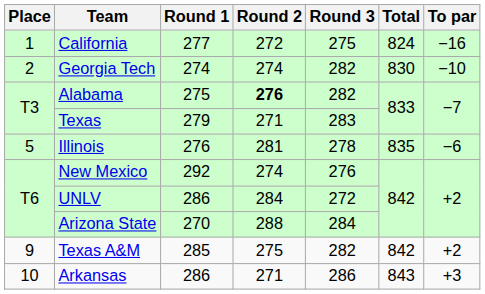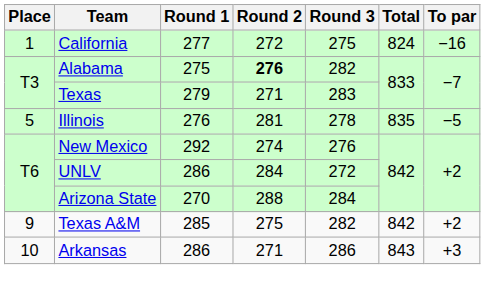- row: 2 | Georgia Tech | 274 | 274 | 282 | 830 | −10
Illinois | To par: −6 -> −5
